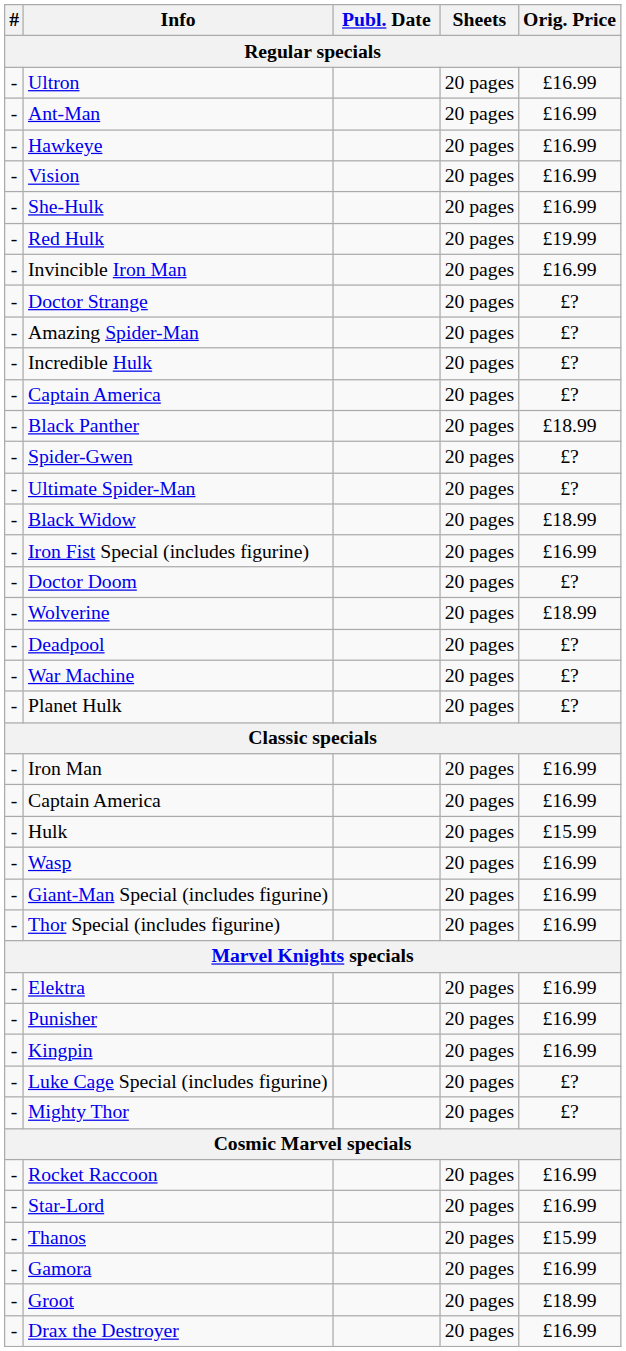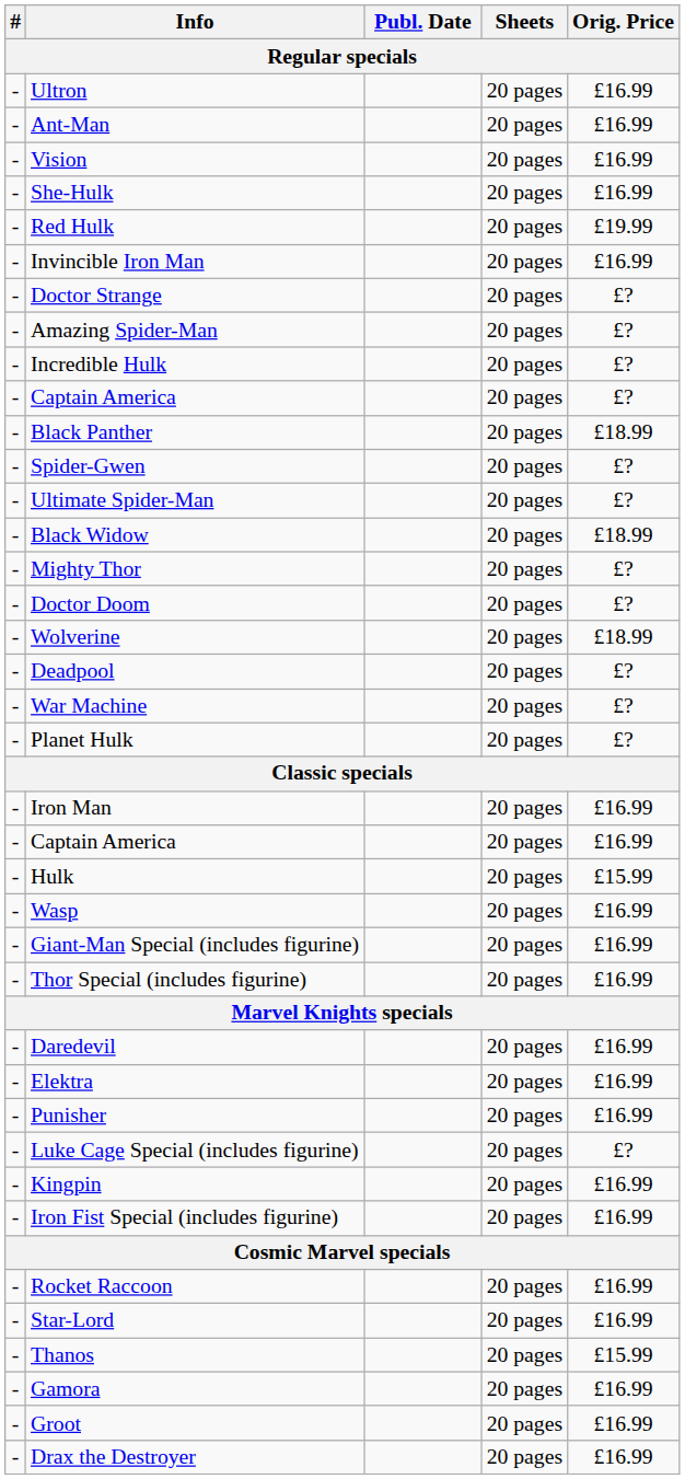- row: - | Hawkeye | 20 pages | £16.99
rows swapped: Mighty Thor <-> Iron Fist Special (includes figurine)
+ row: - | Daredevil | 20 pages | £16.99
rows swapped: Kingpin <-> Luke Cage Special (includes figurine)
Groot | Orig. Price: £18.99 -> £16.99
